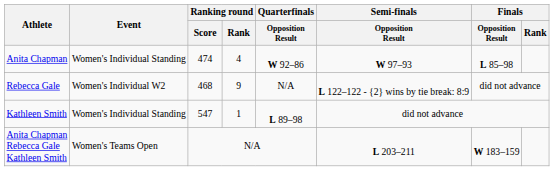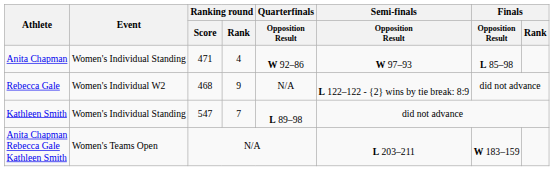Anita Chapman | Ranking round / Score: 474 -> 471
Kathleen Smith | Ranking round / Rank: 1 -> 7
